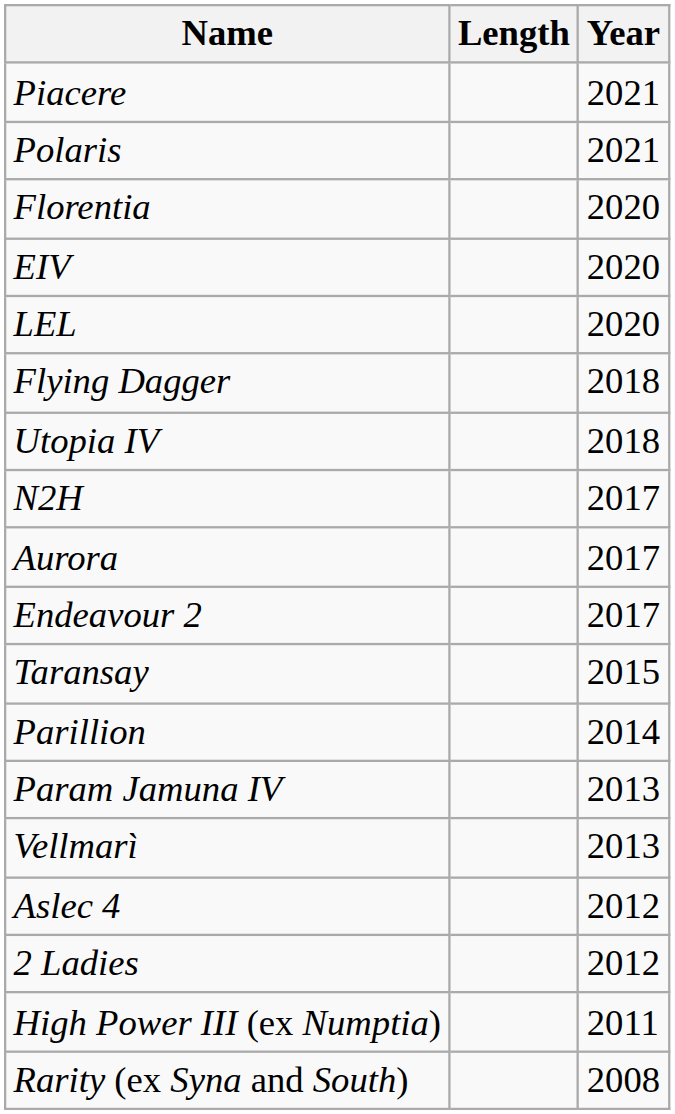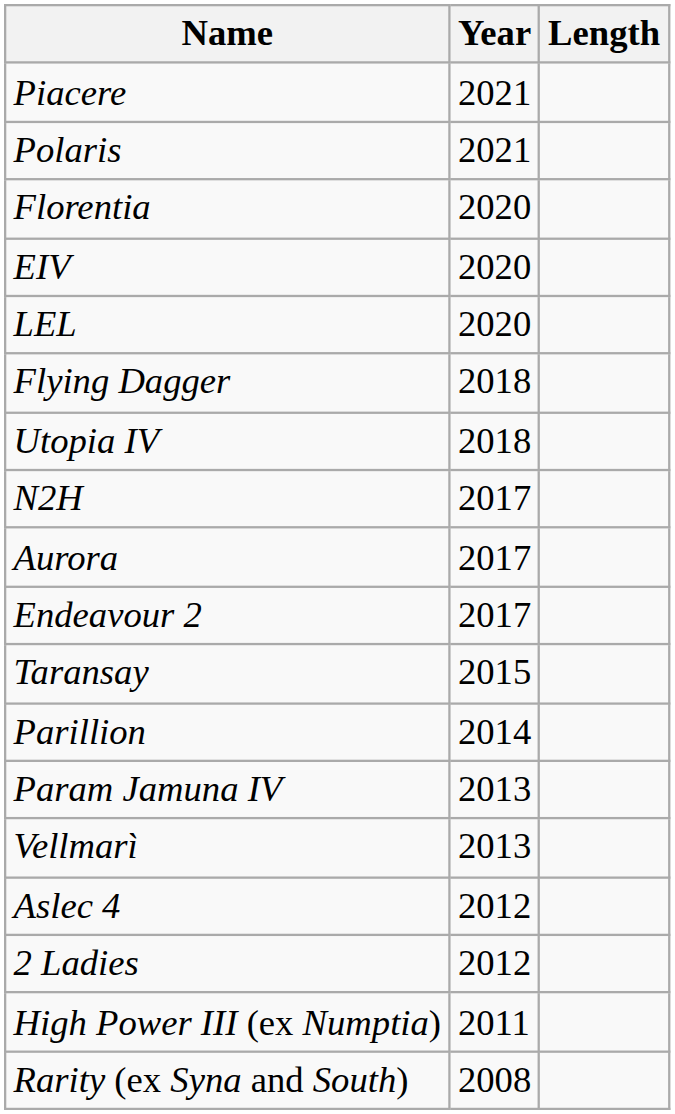columns swapped: Length <-> Year
